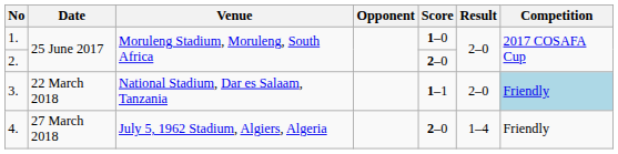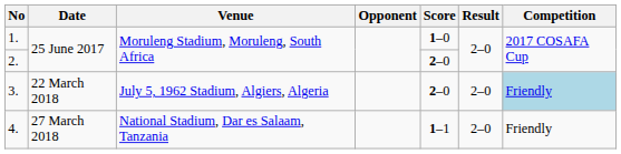3. | Venue: National Stadium, Dar es Salaam, Tanzania -> July 5, 1962 Stadium, Algiers, Algeria
3. | Score: 1–1 -> 2–0
4. | Venue: July 5, 1962 Stadium, Algiers, Algeria -> National Stadium, Dar es Salaam, Tanzania
4. | Score: 2–0 -> 1–1
4. | Result: 1–4 -> 2–0
